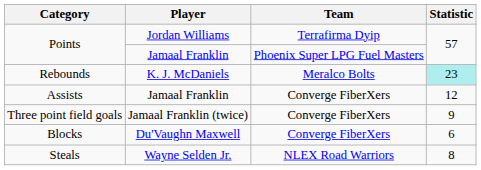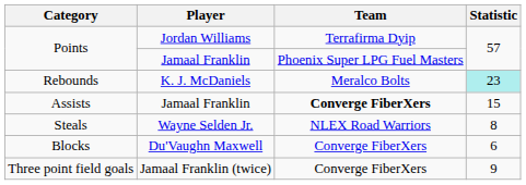Assists | Team: normal -> bold
Assists | Statistic: 12 -> 15
rows swapped: Steals <-> Three point field goals
